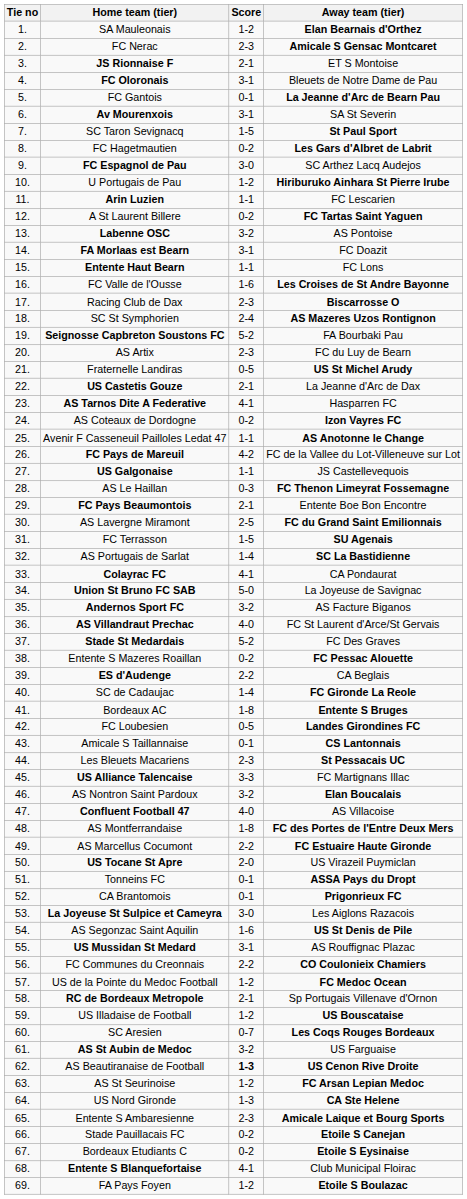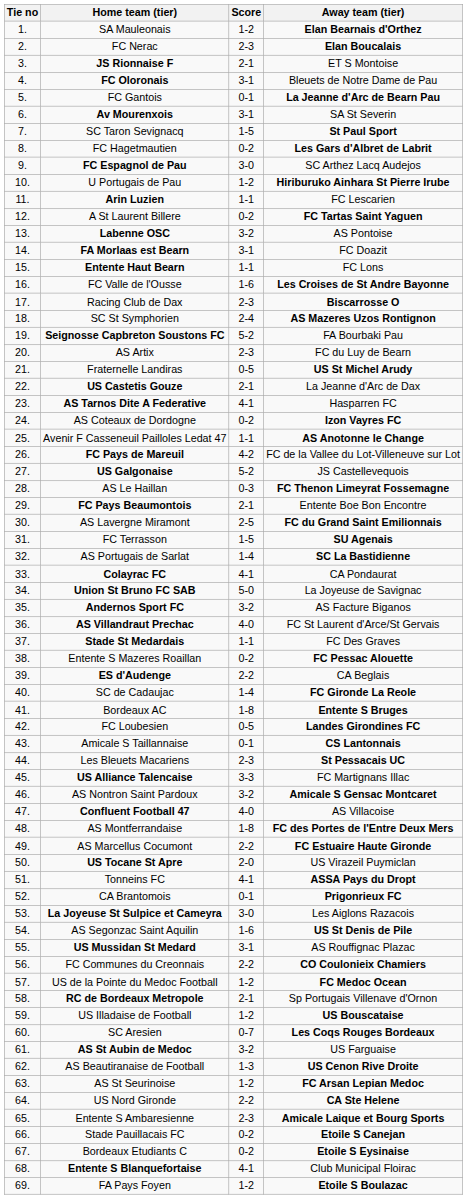FC Nerac | Away team (tier): Amicale S Gensac Montcaret -> Elan Boucalais
US Galgonaise | Score: 1-1 -> 5-2
Stade St Medardais | Score: 5-2 -> 1-1
AS Nontron Saint Pardoux | Away team (tier): Elan Boucalais -> Amicale S Gensac Montcaret
Tonneins FC | Score: 0-1 -> 4-1
AS Beautiranaise de Football | Score: bold -> normal
US Nord Gironde | Score: 1-3 -> 2-2
